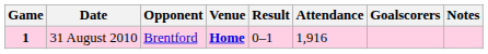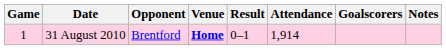31 August 2010 | Game: bold -> normal
31 August 2010 | Attendance: 1,916 -> 1,914
